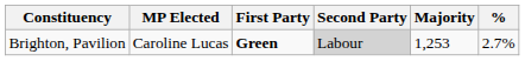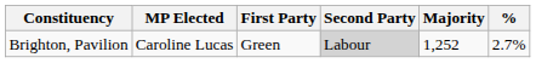Brighton, Pavilion | First Party: bold -> normal
Brighton, Pavilion | Majority: 1,253 -> 1,252
